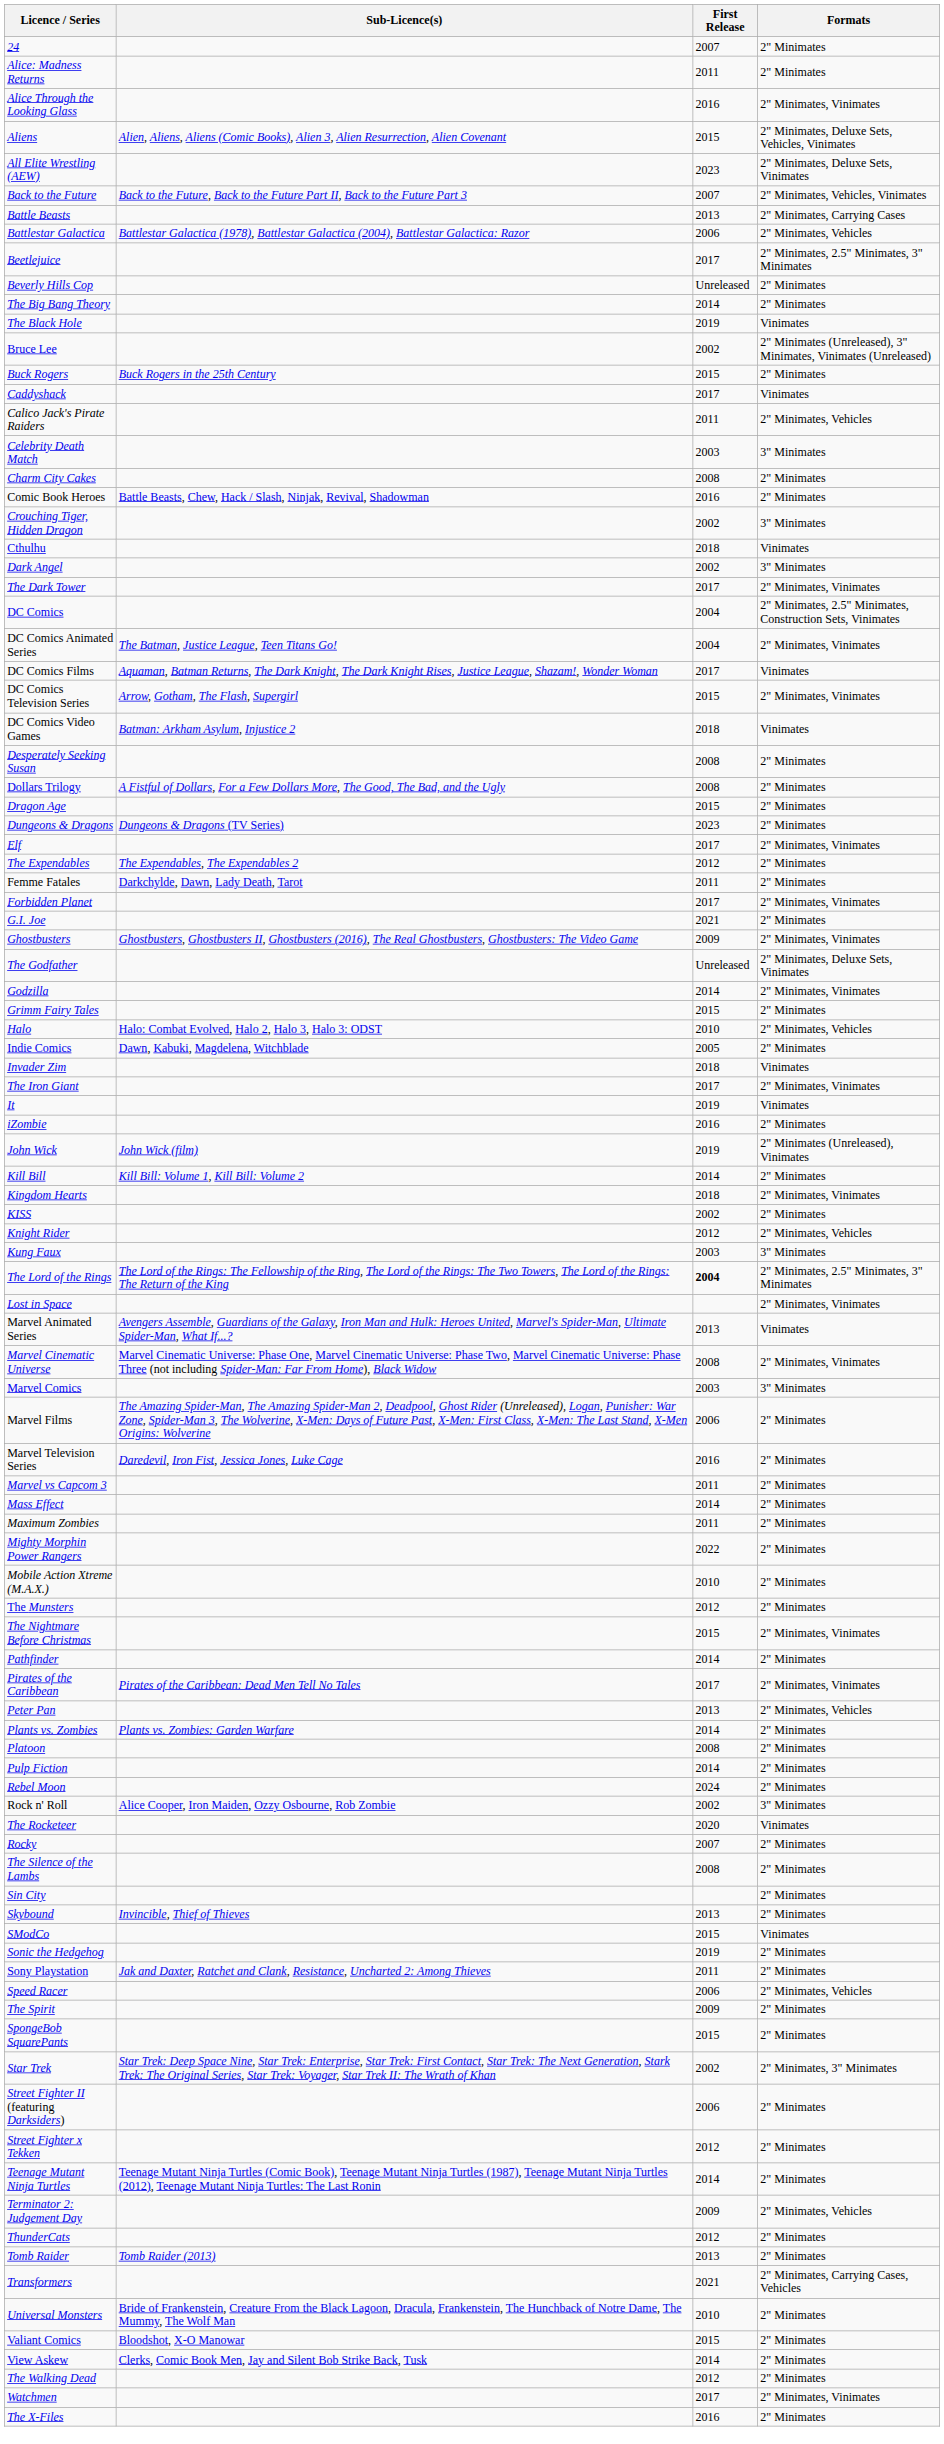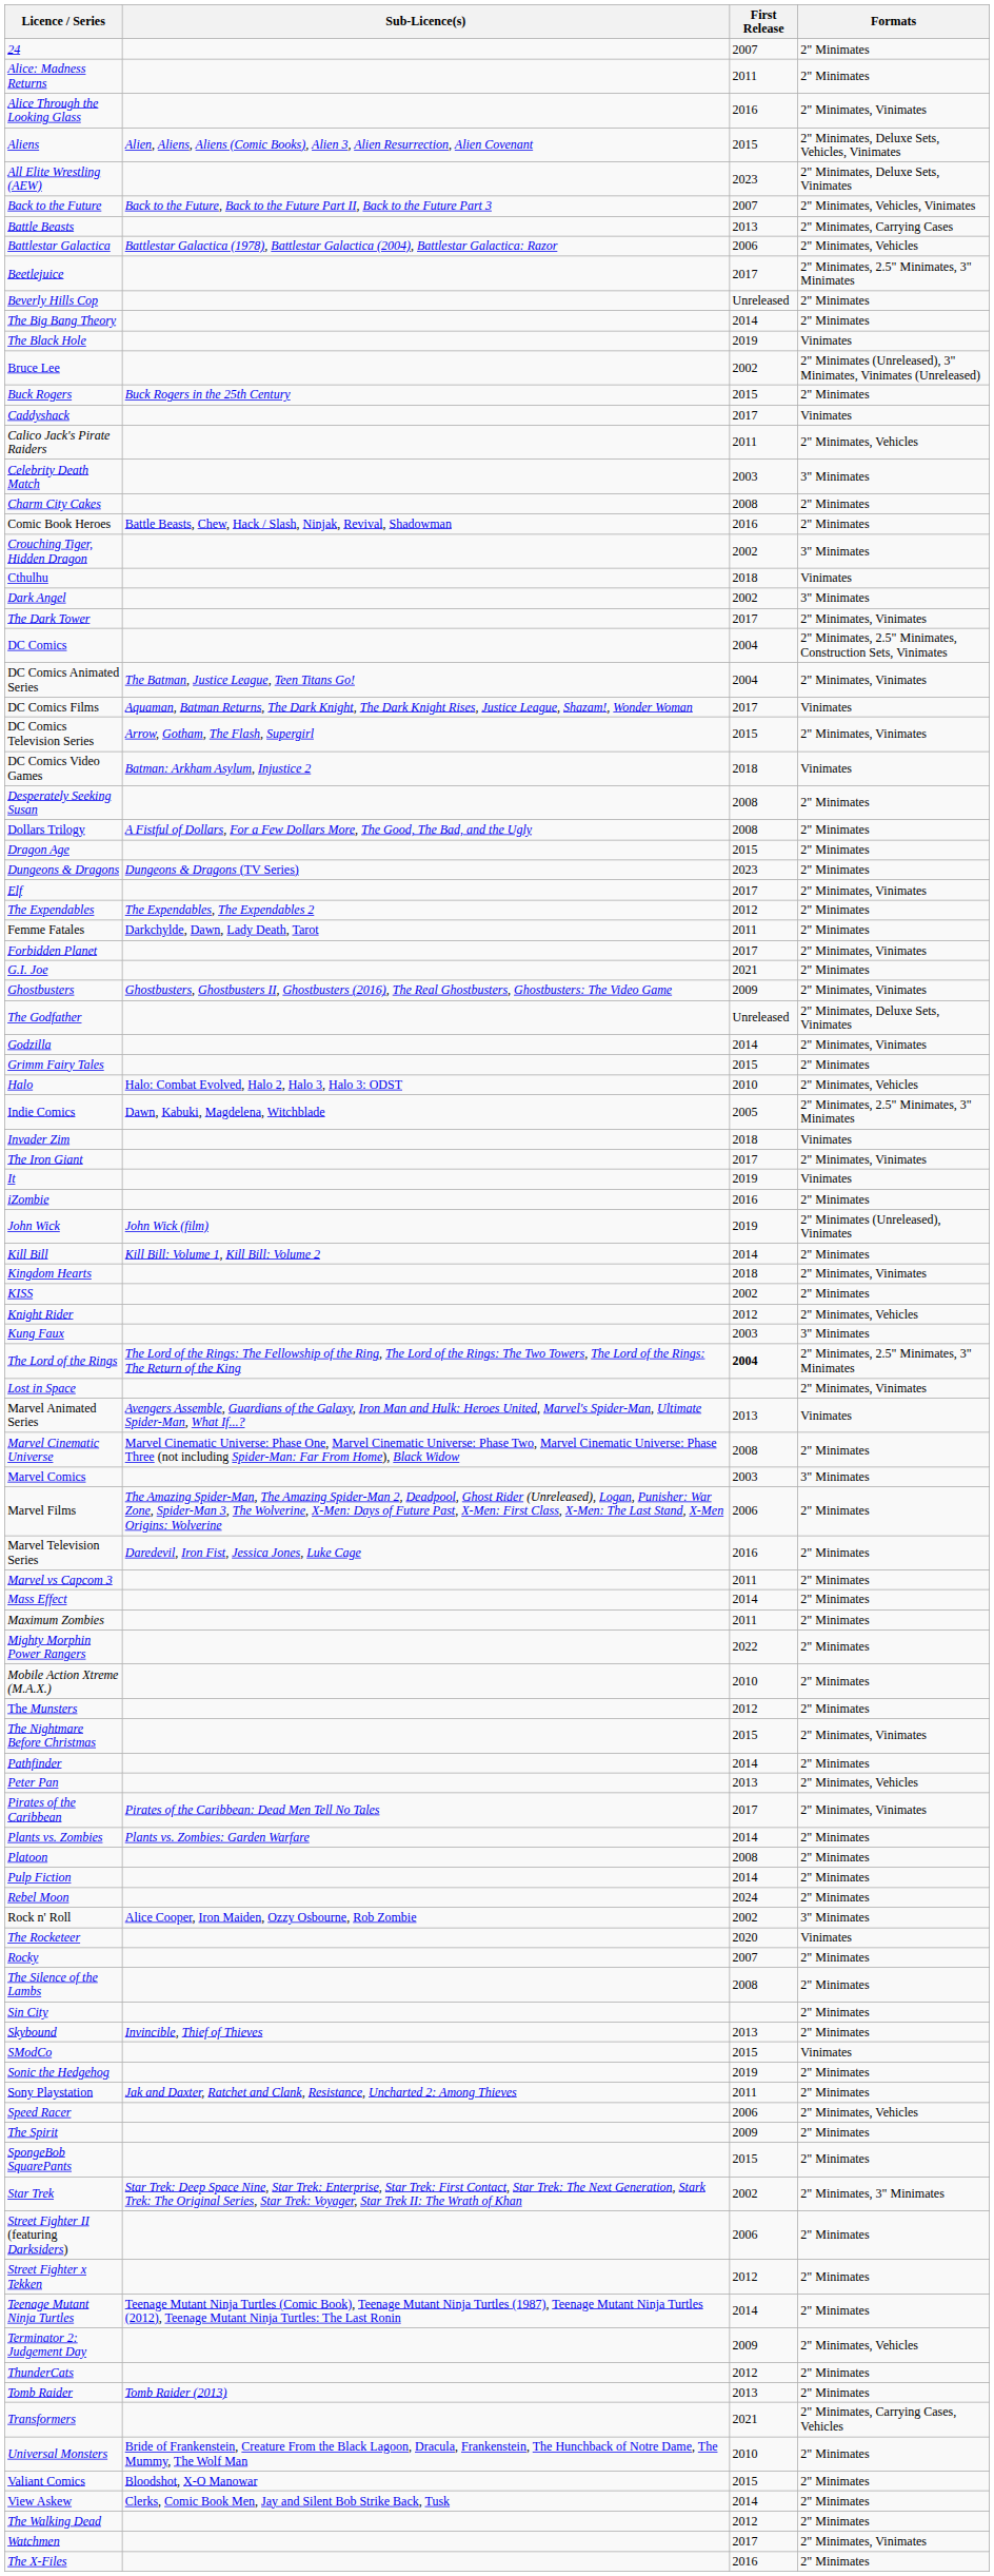Indie Comics | Formats: 2" Minimates -> 2" Minimates, 2.5" Minimates, 3" Minimates
Marvel Cinematic Universe | Formats: 2" Minimates, Vinimates -> 2" Minimates
rows swapped: Peter Pan <-> Pirates of the Caribbean
